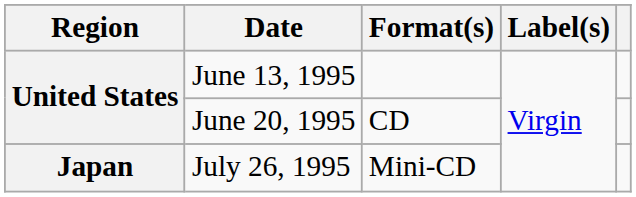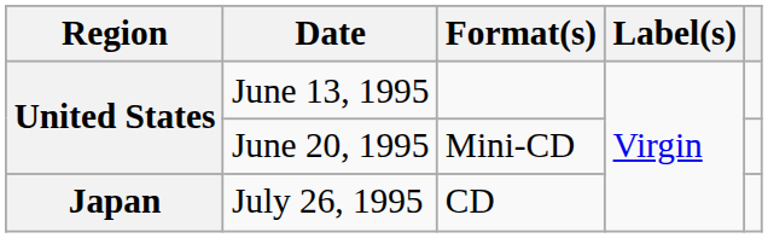June 20, 1995 | Format(s): CD -> Mini-CD
July 26, 1995 | Format(s): Mini-CD -> CD
